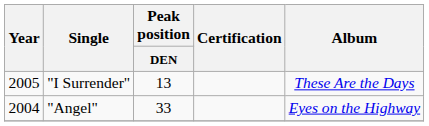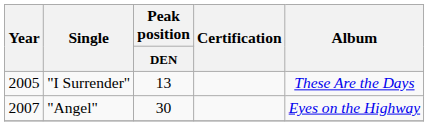"Angel" | Year: 2004 -> 2007
"Angel" | Peak position / DEN: 33 -> 30
